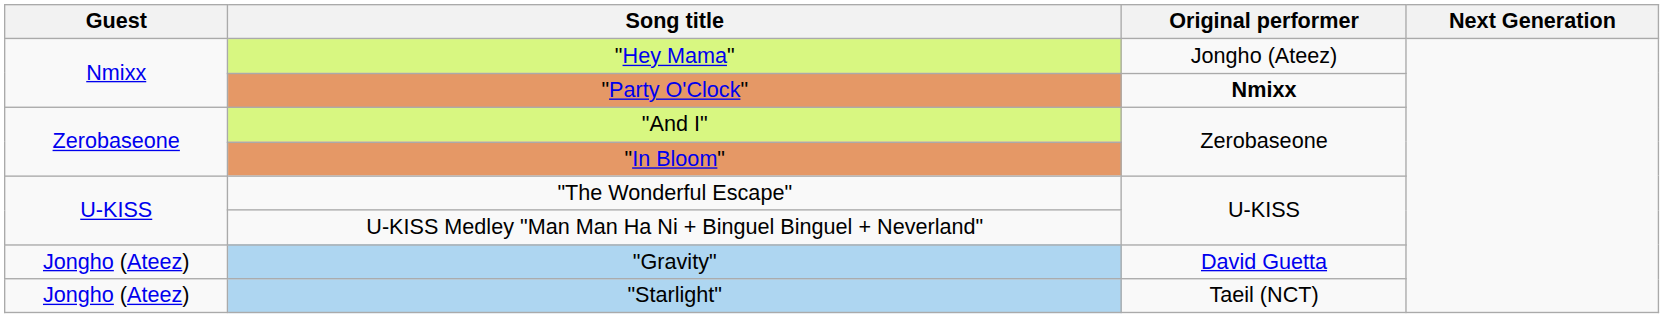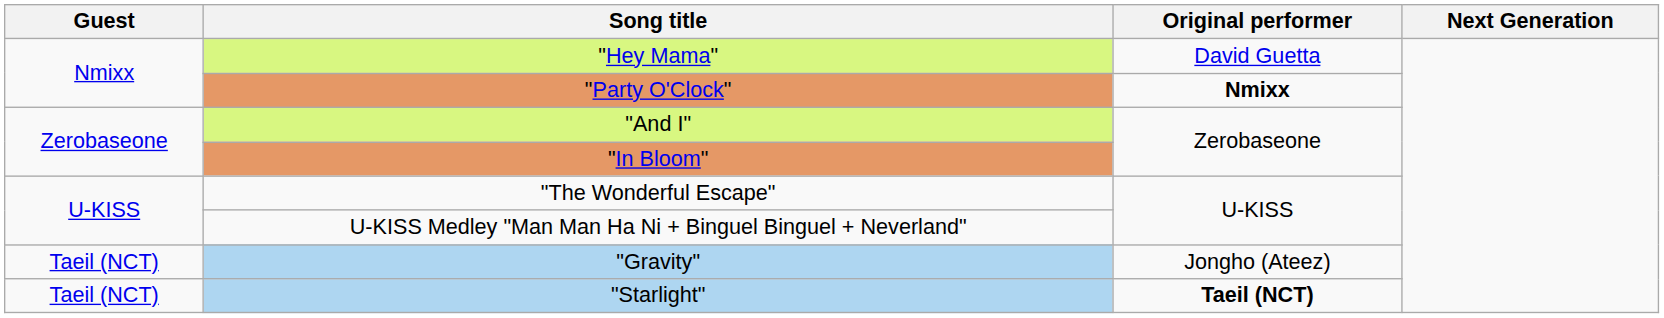"Hey Mama" | Original performer: Jongho (Ateez) -> David Guetta
"Gravity" | Guest: Jongho (Ateez) -> Taeil (NCT)
"Gravity" | Original performer: David Guetta -> Jongho (Ateez)
"Starlight" | Guest: Jongho (Ateez) -> Taeil (NCT)
"Starlight" | Original performer: normal -> bold
